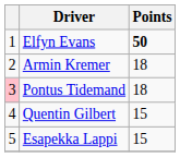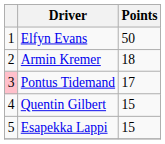Elfyn Evans | Points: bold -> normal
Pontus Tidemand | Points: 18 -> 17
